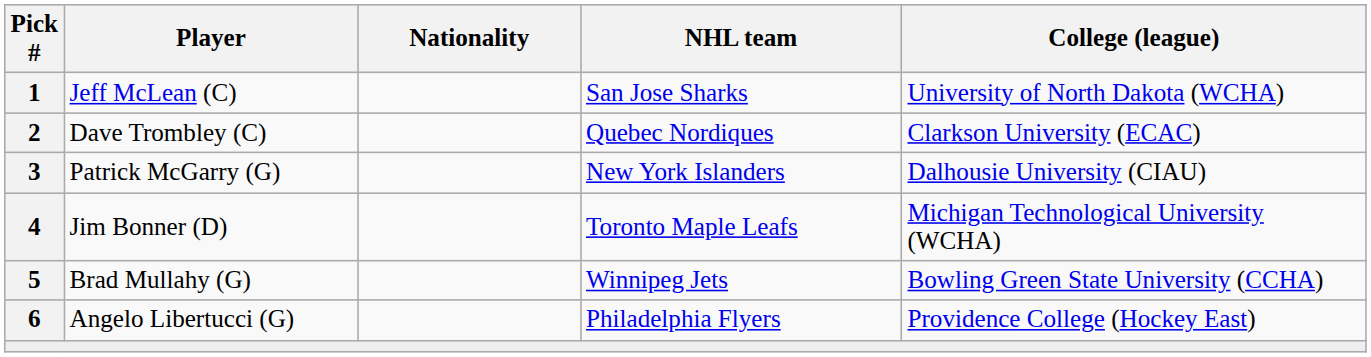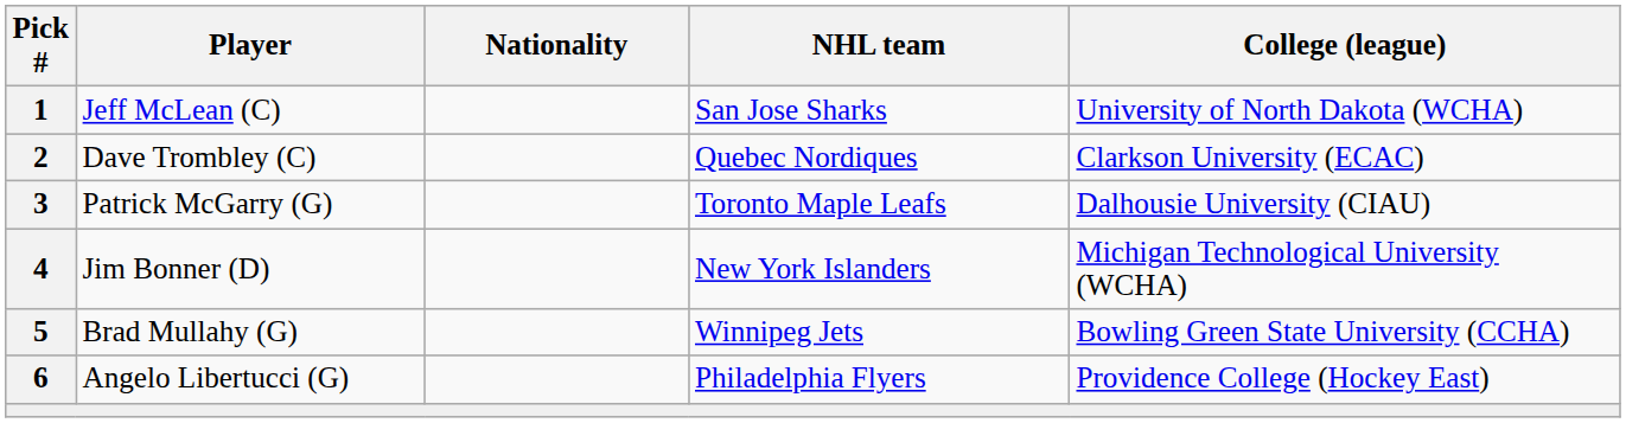Patrick McGarry (G) | NHL team: New York Islanders -> Toronto Maple Leafs
Jim Bonner (D) | NHL team: Toronto Maple Leafs -> New York Islanders
